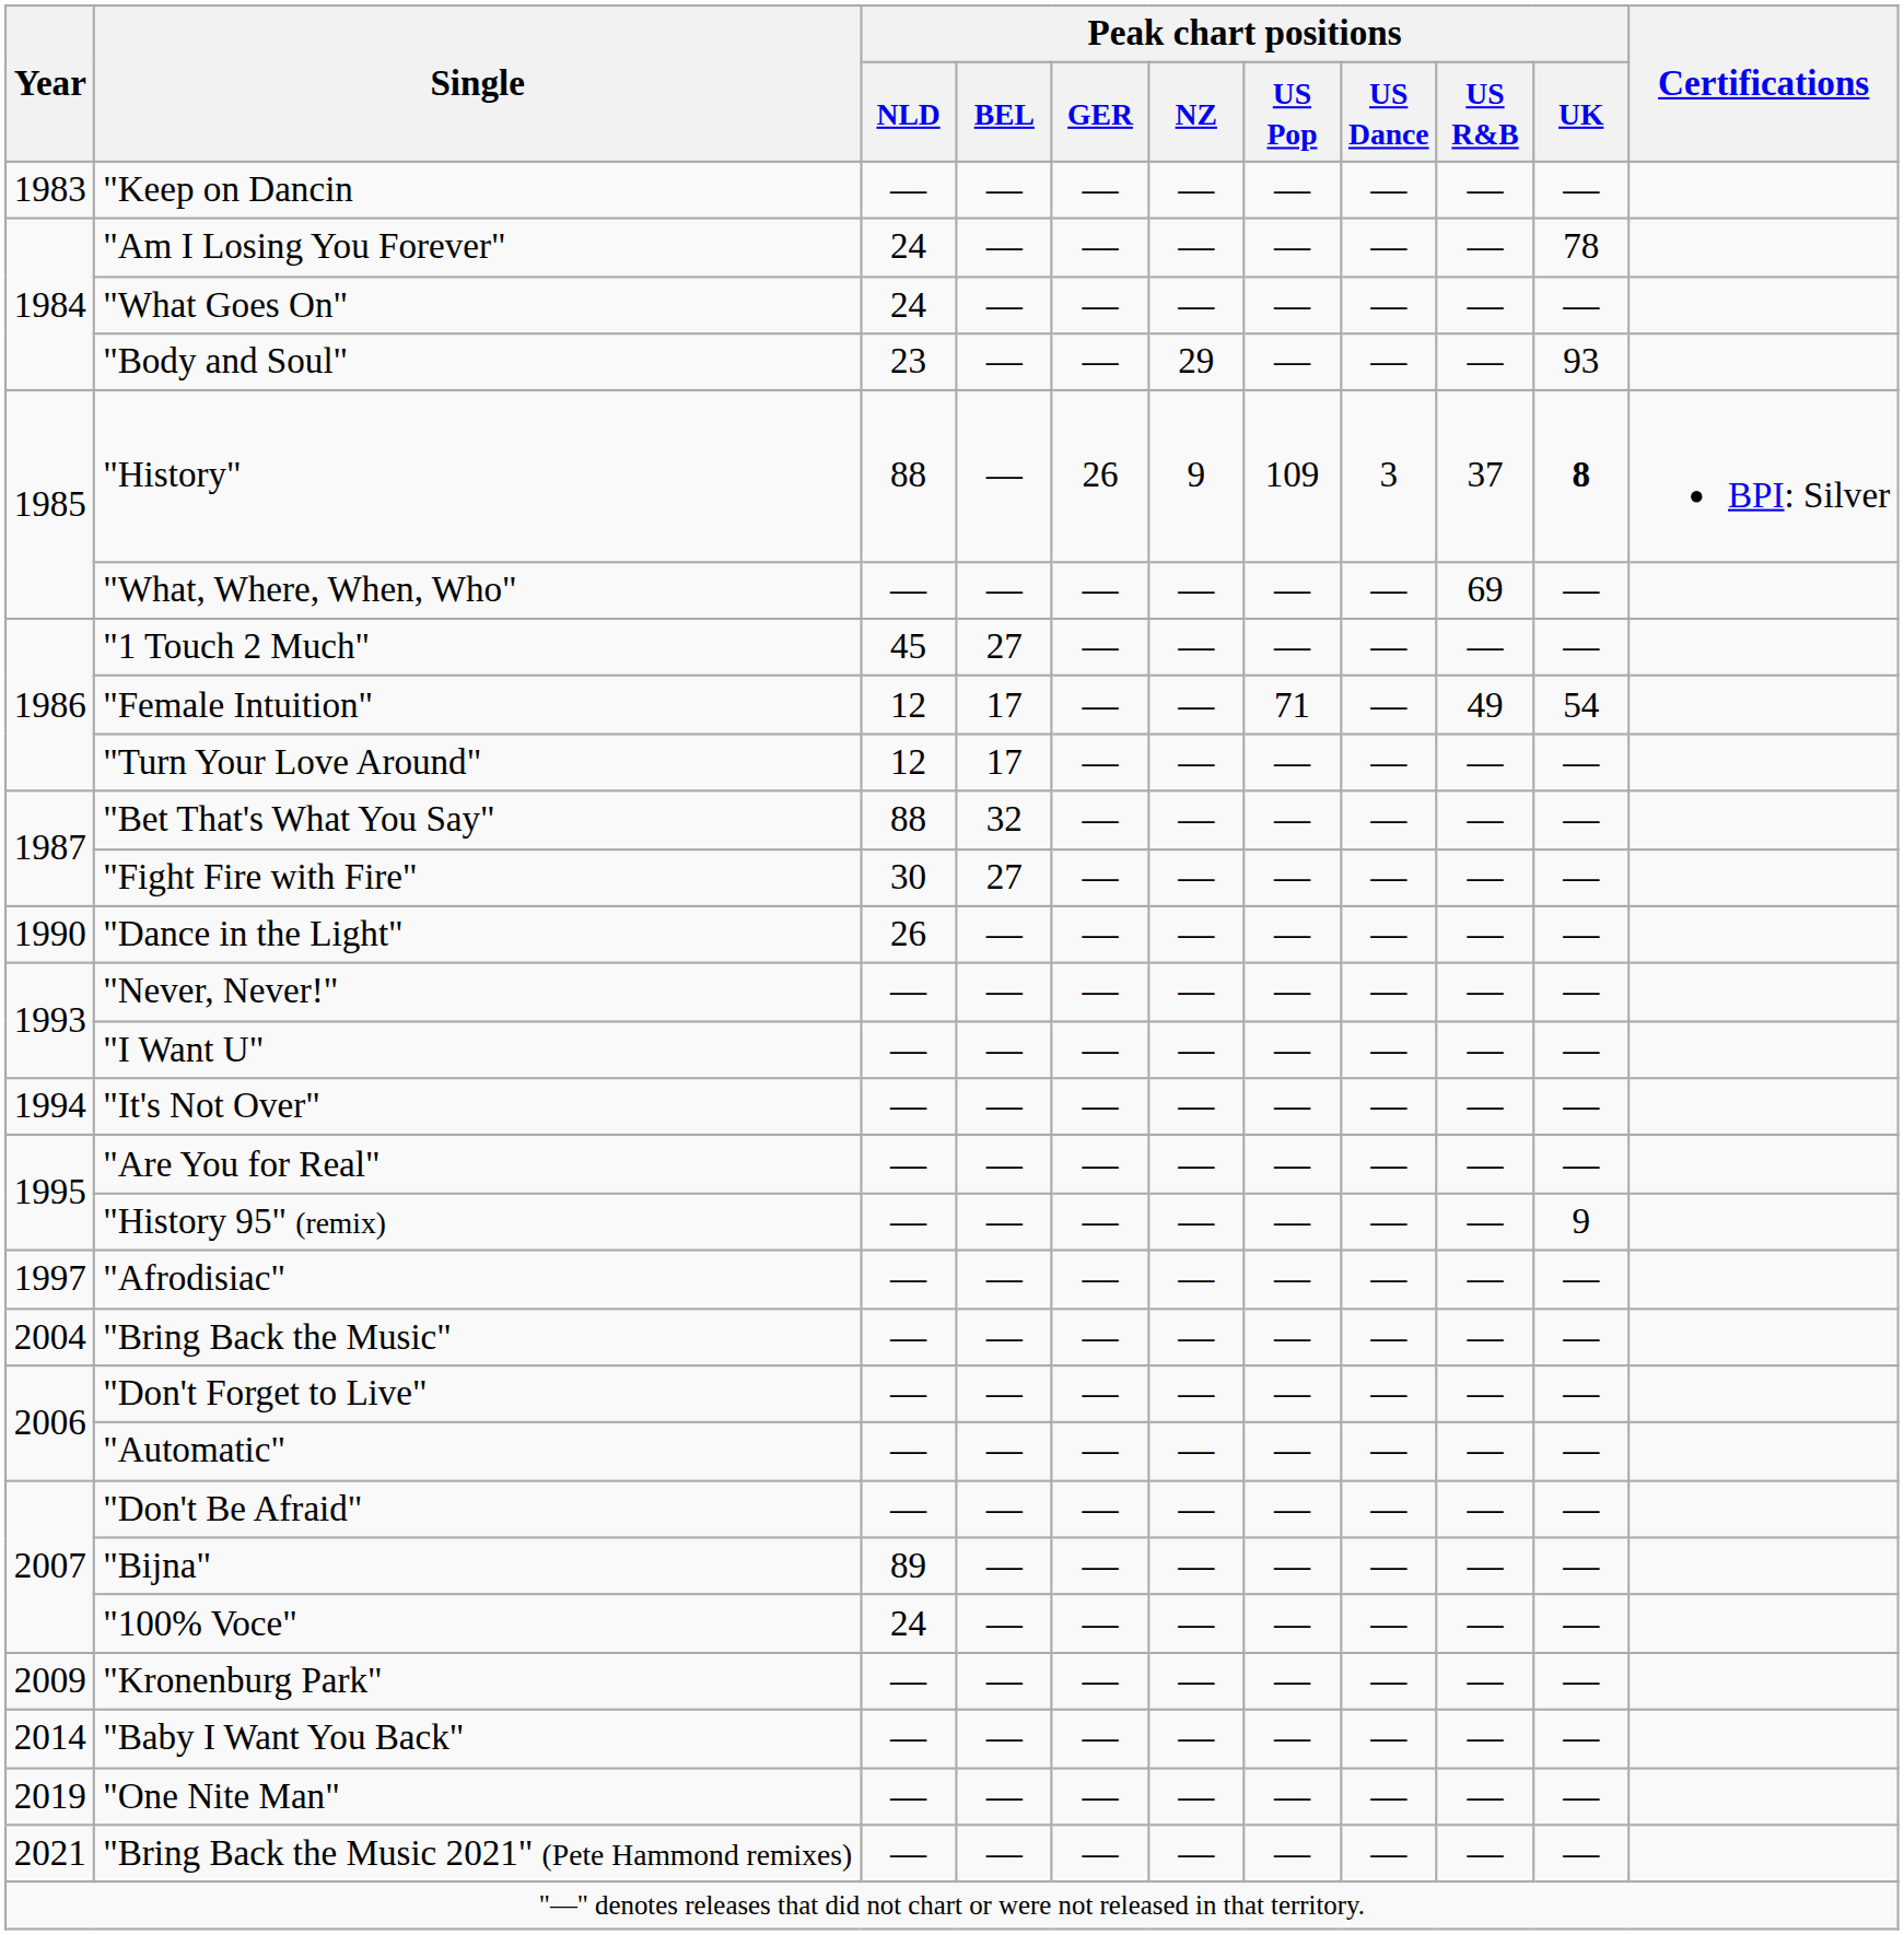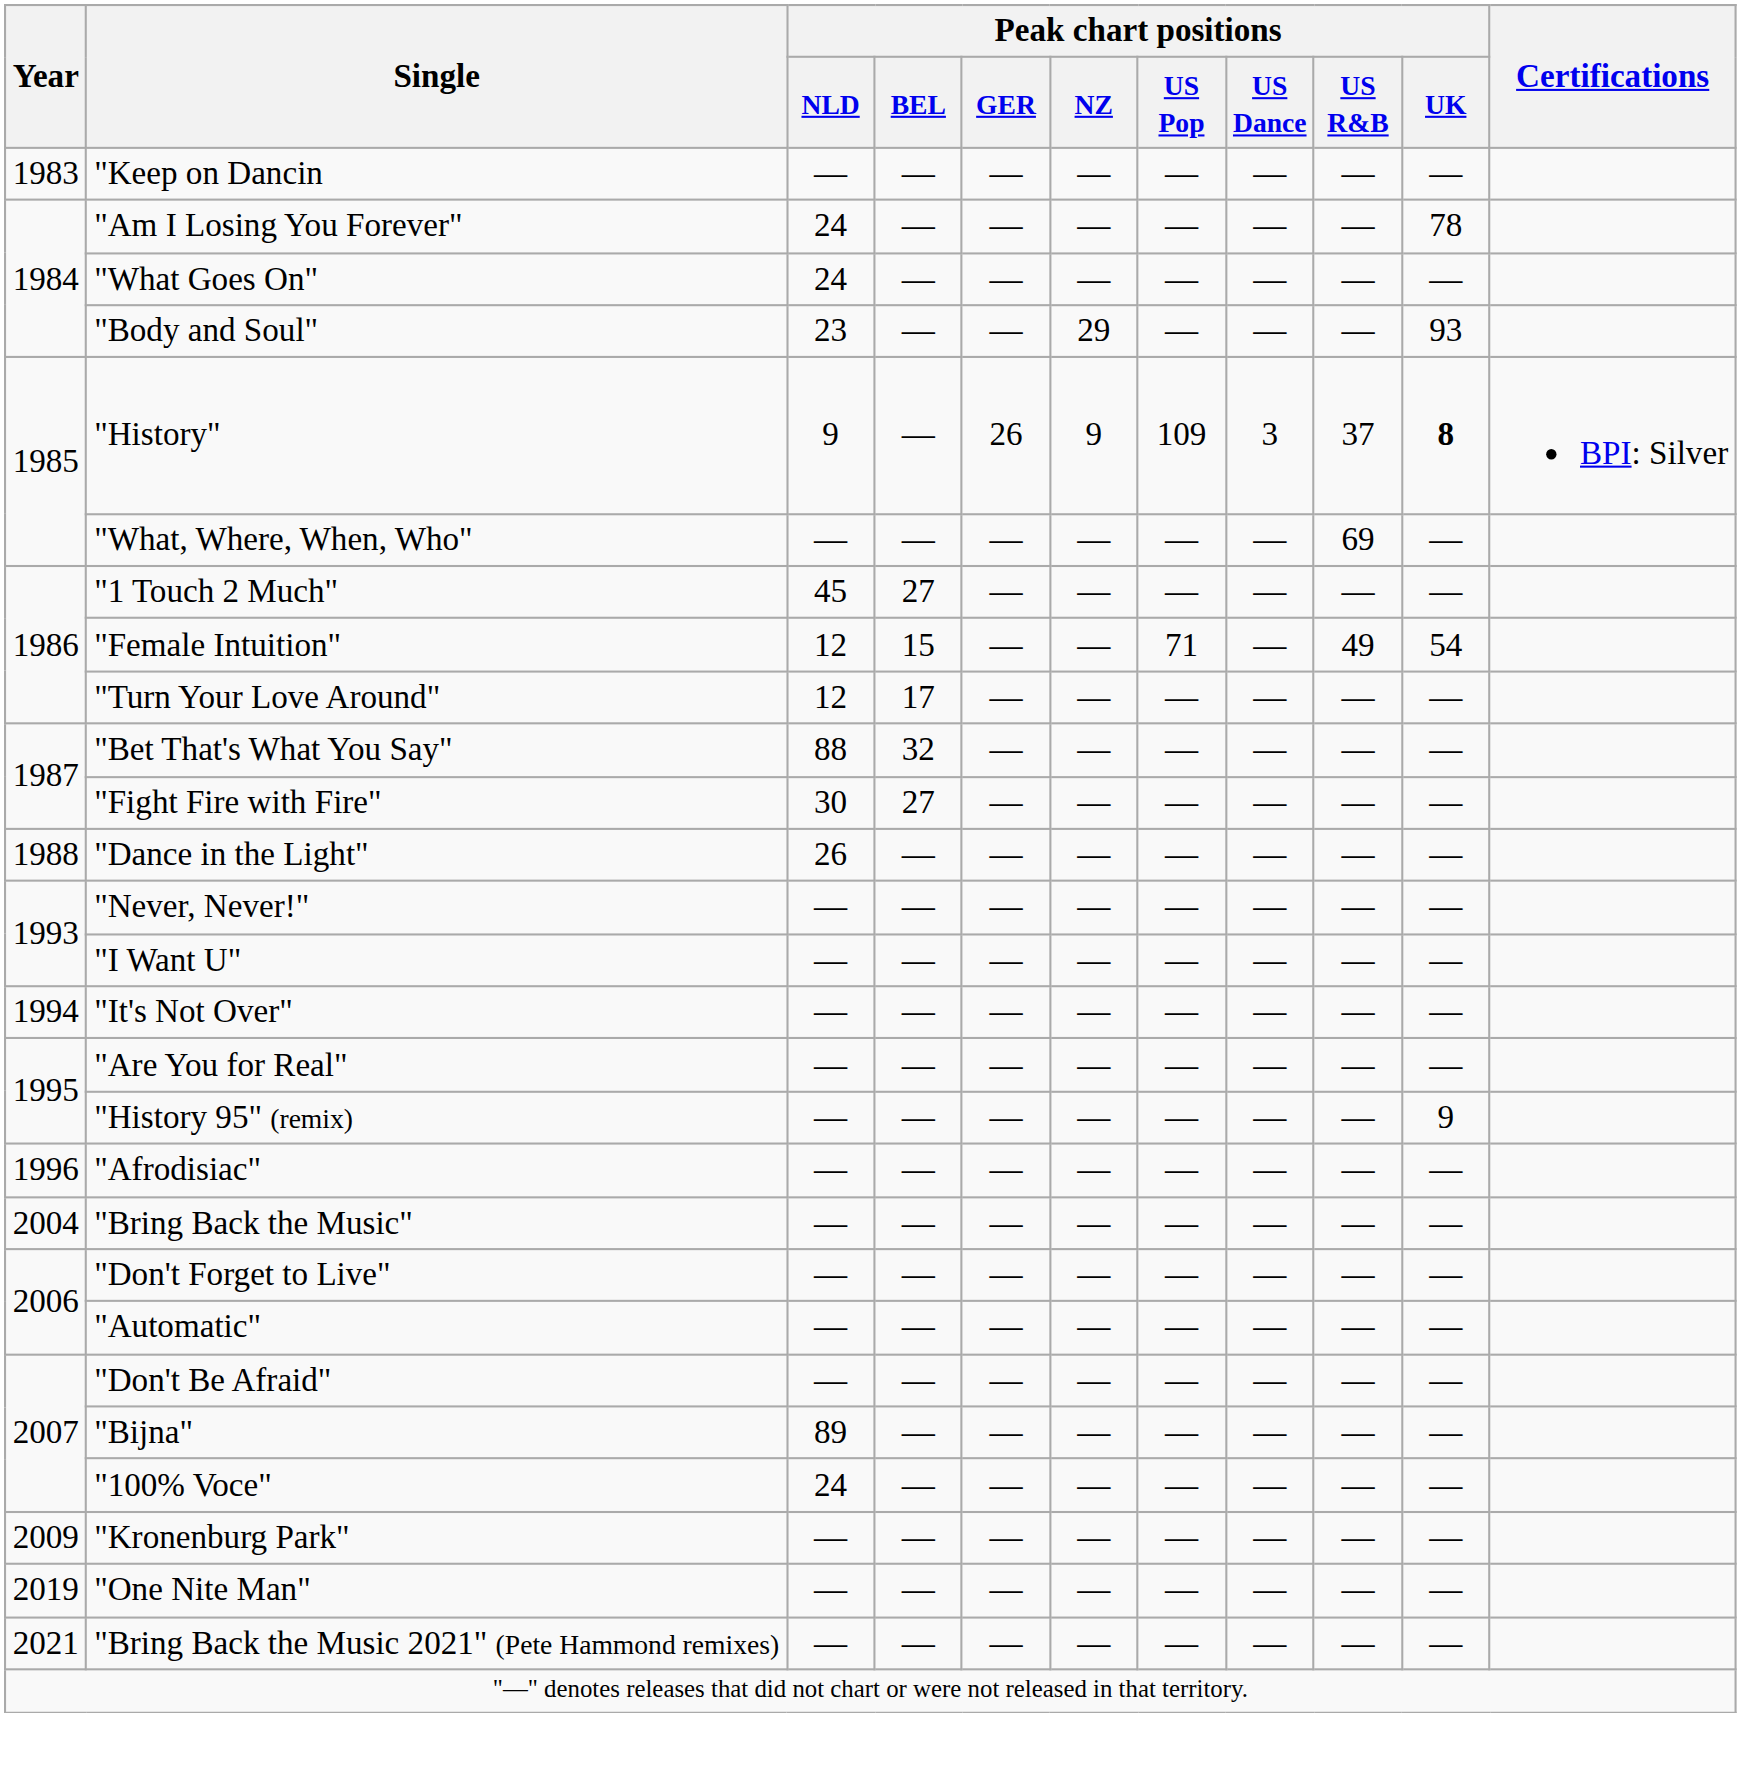"History" | Peak chart positions / NLD: 88 -> 9
"Female Intuition" | Peak chart positions / BEL: 17 -> 15
"Dance in the Light" | Year: 1990 -> 1988
"Afrodisiac" | Year: 1997 -> 1996
- row: 2014 | "Baby I Want You Back" | ― | ― | ― | ― | ― | ― | ― | ―
